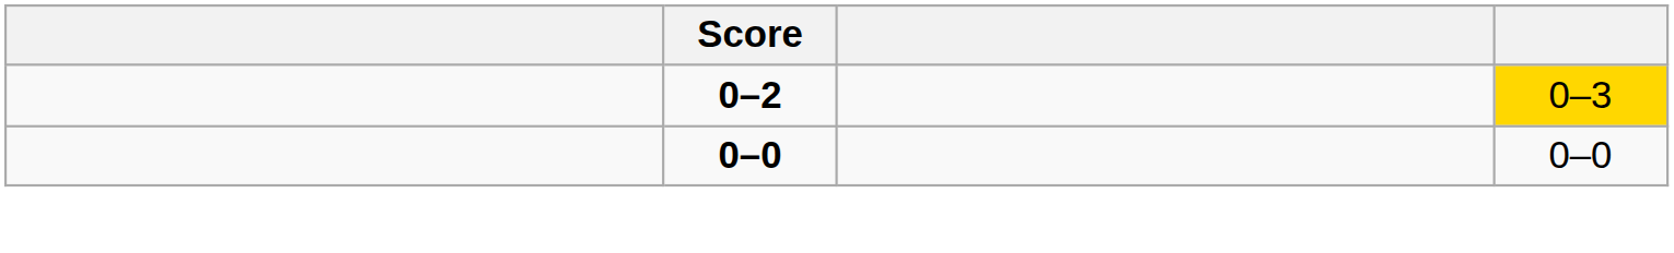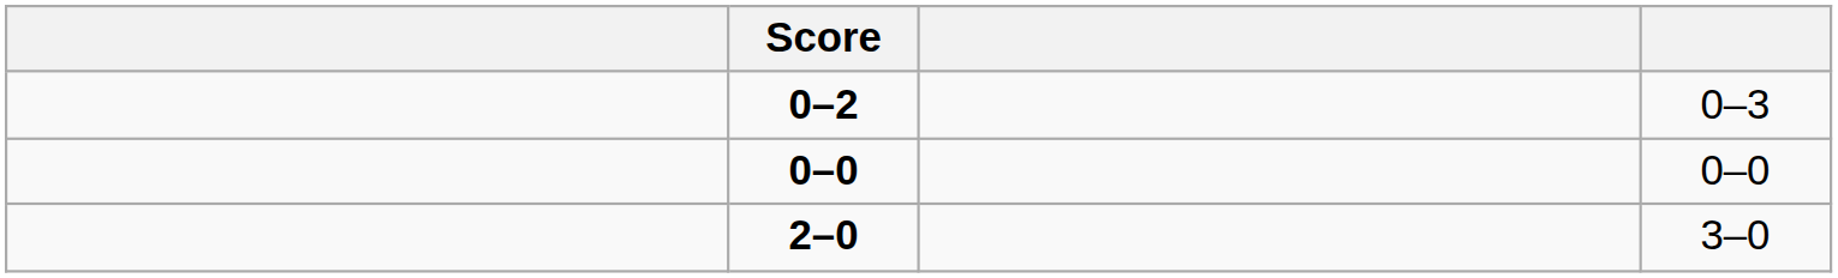0–2 | column 4: gold background -> no background
+ row: 2–0 | 3–0
